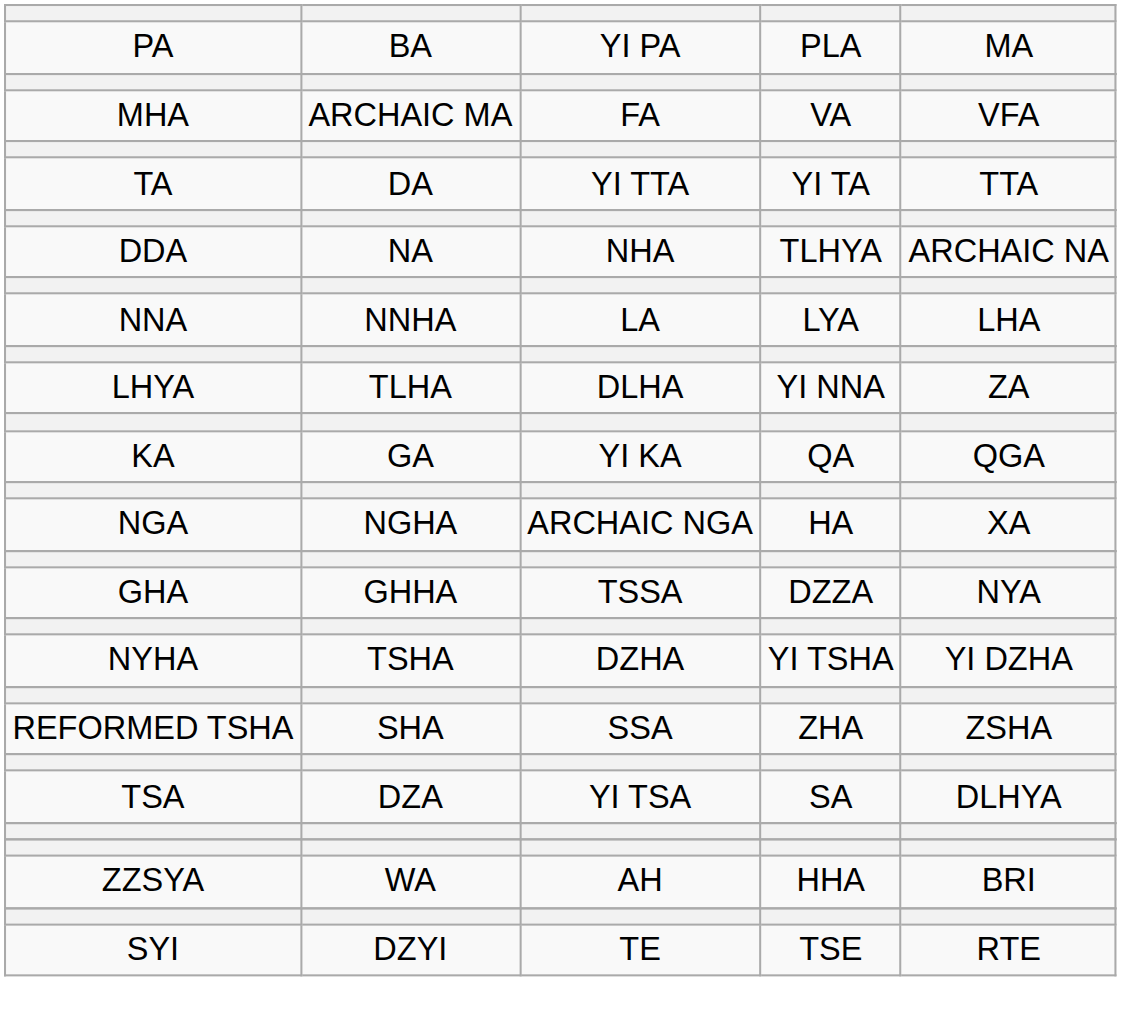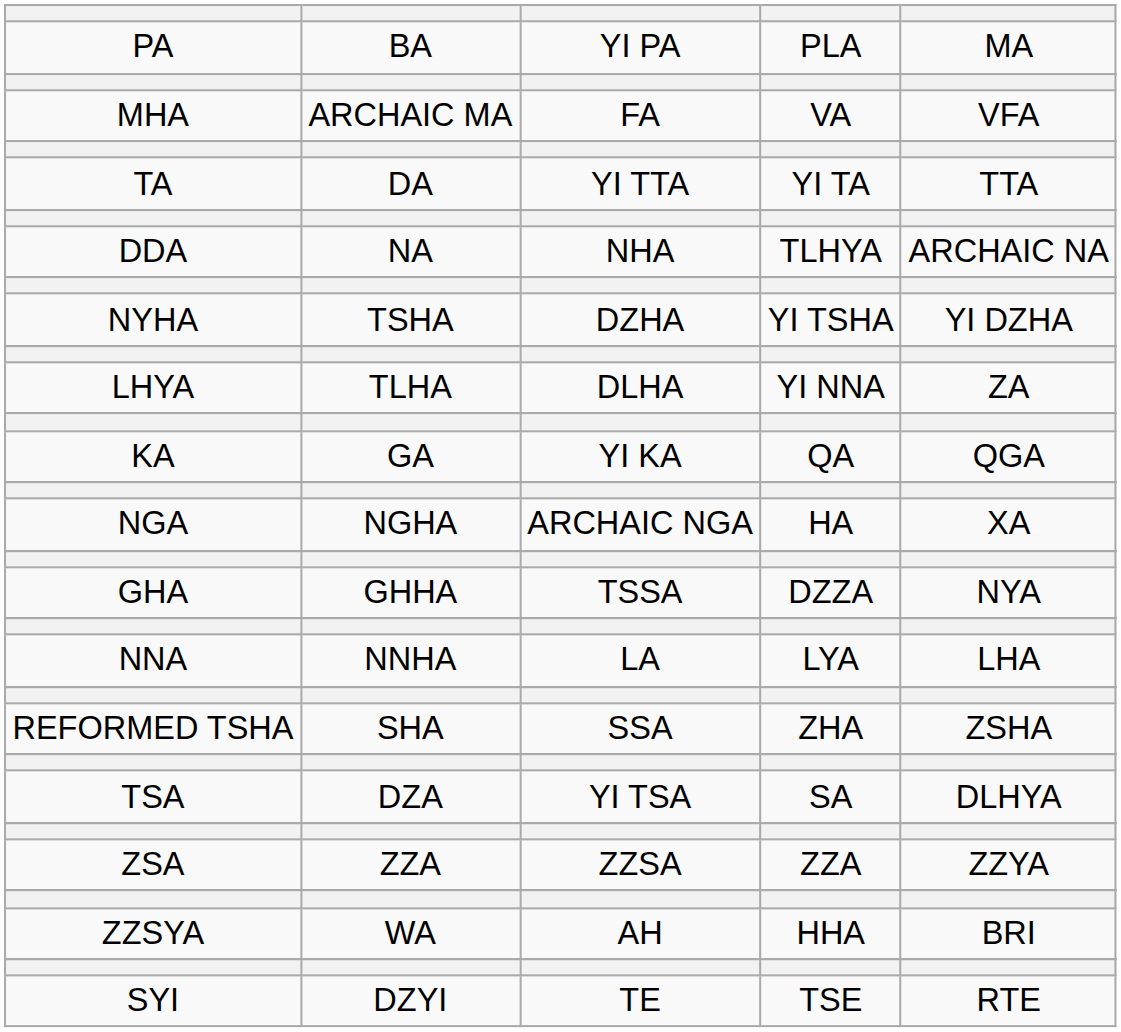rows swapped: NNA <-> NYHA
+ row: ZSA | ZZA | ZZSA | ZZA | ZZYA
